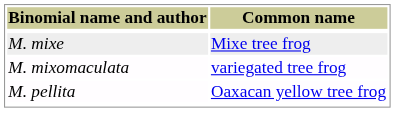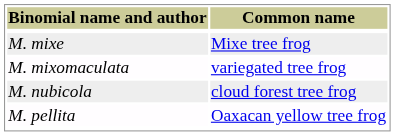+ row: M. nubicola | cloud forest tree frog
